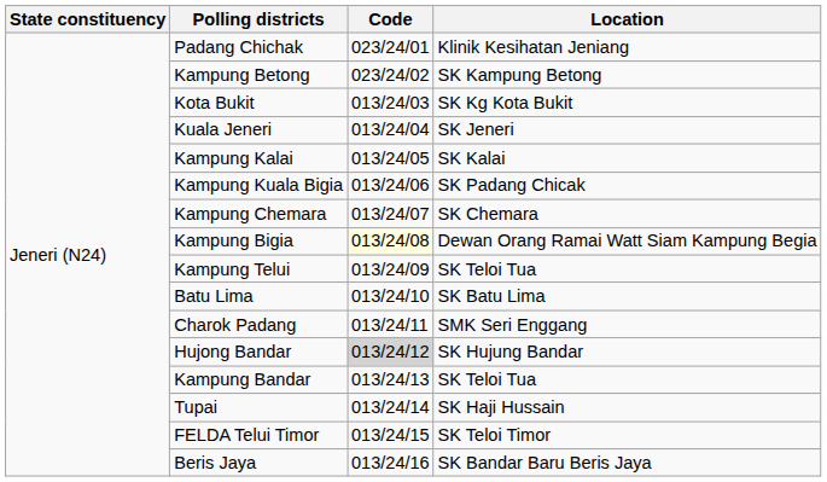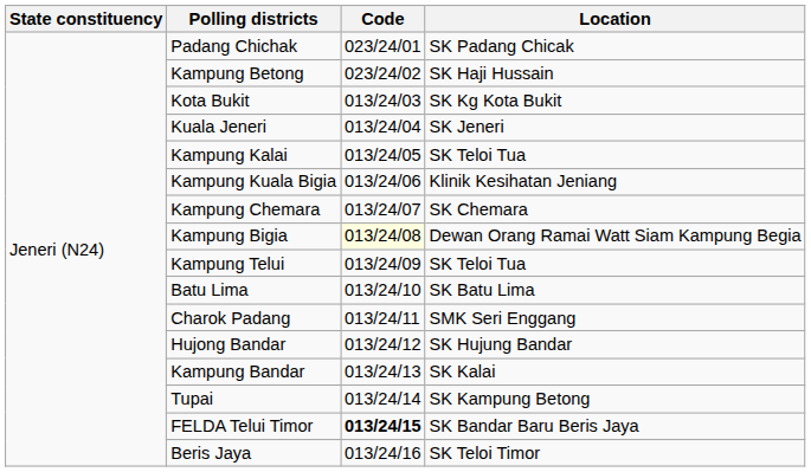Padang Chichak | Location: Klinik Kesihatan Jeniang -> SK Padang Chicak
Kampung Betong | Location: SK Kampung Betong -> SK Haji Hussain
Kampung Kalai | Location: SK Kalai -> SK Teloi Tua
Kampung Kuala Bigia | Location: SK Padang Chicak -> Klinik Kesihatan Jeniang
Hujong Bandar | Code: lightgrey background -> no background
Kampung Bandar | Location: SK Teloi Tua -> SK Kalai
Tupai | Location: SK Haji Hussain -> SK Kampung Betong
FELDA Telui Timor | Code: normal -> bold
FELDA Telui Timor | Location: SK Teloi Timor -> SK Bandar Baru Beris Jaya
Beris Jaya | Location: SK Bandar Baru Beris Jaya -> SK Teloi Timor
